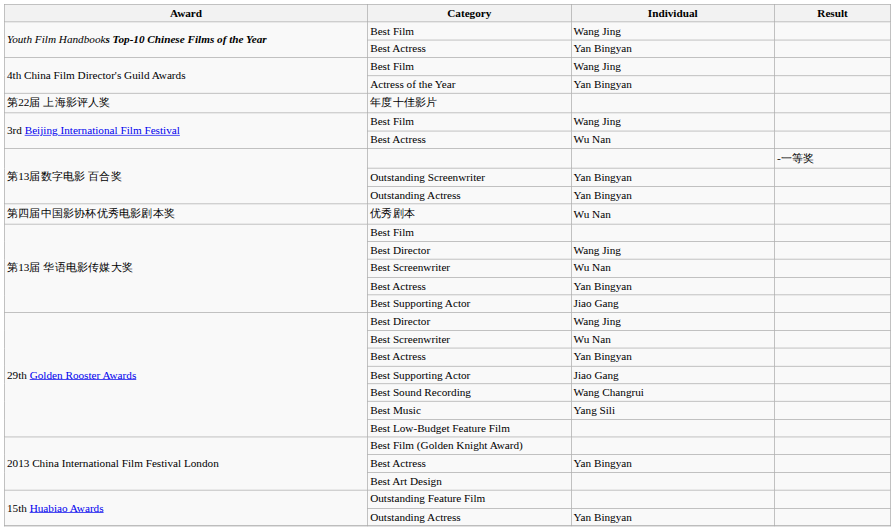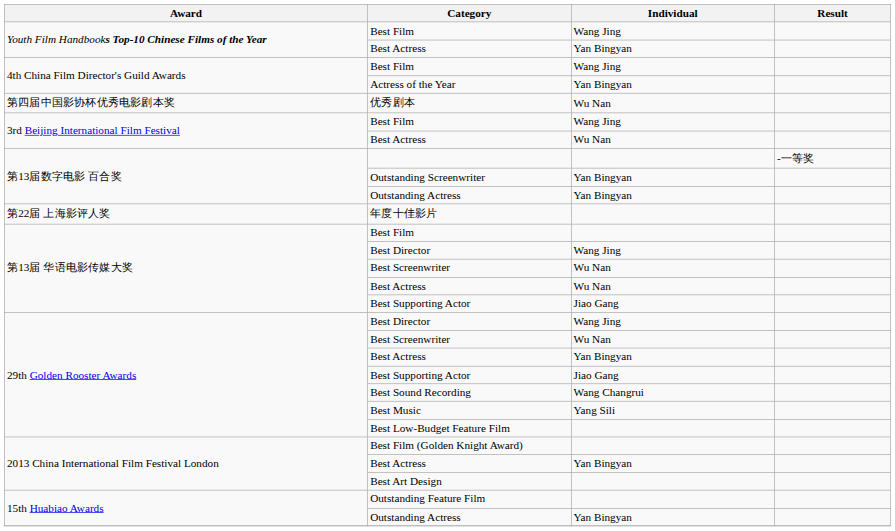rows swapped: 优秀剧本 <-> 年度十佳影片
第13届 华语电影传媒大奖 / Best Actress | Individual: Yan Bingyan -> Wu Nan
